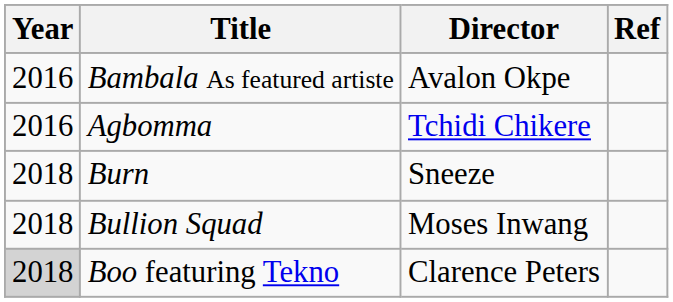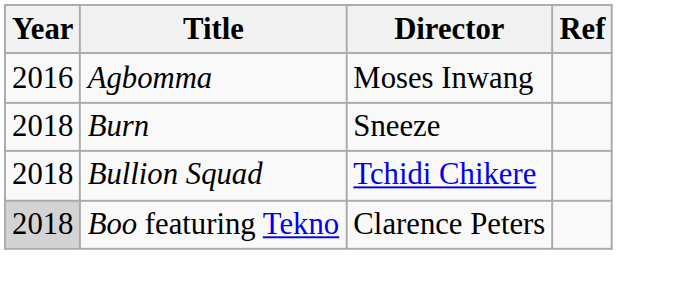- row: 2016 | Bambala As featured artiste | Avalon Okpe
Agbomma | Director: Tchidi Chikere -> Moses Inwang
Bullion Squad | Director: Moses Inwang -> Tchidi Chikere
